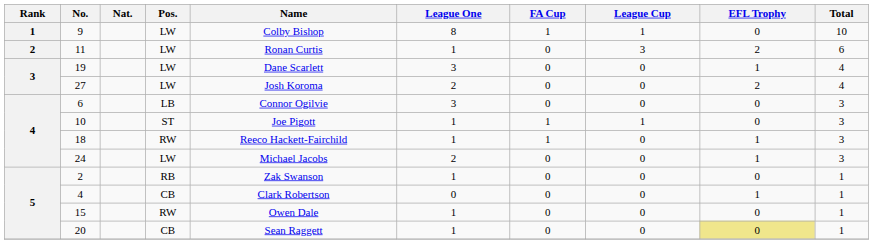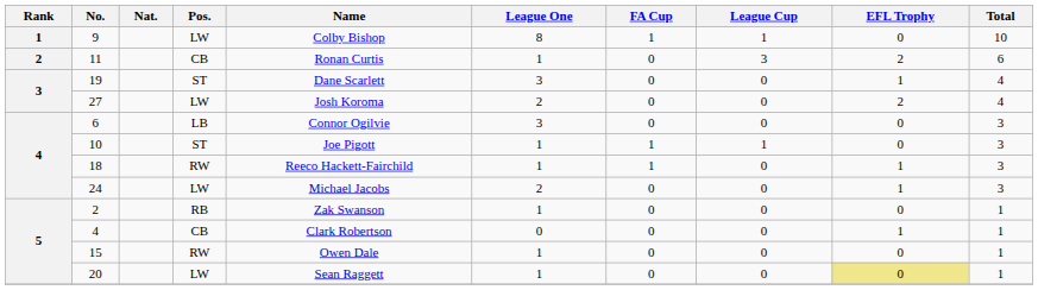11 | Pos.: LW -> CB
19 | Pos.: LW -> ST
20 | Pos.: CB -> LW
